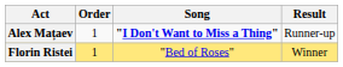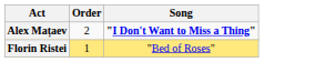- column: Result | Runner-up | Winner
Alex Mațaev | Order: 1 -> 2
